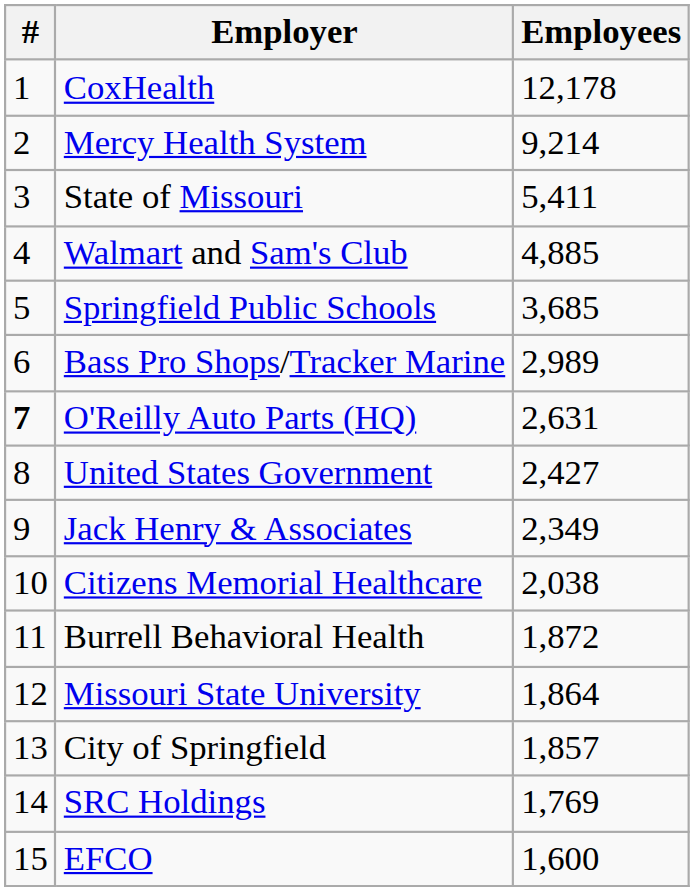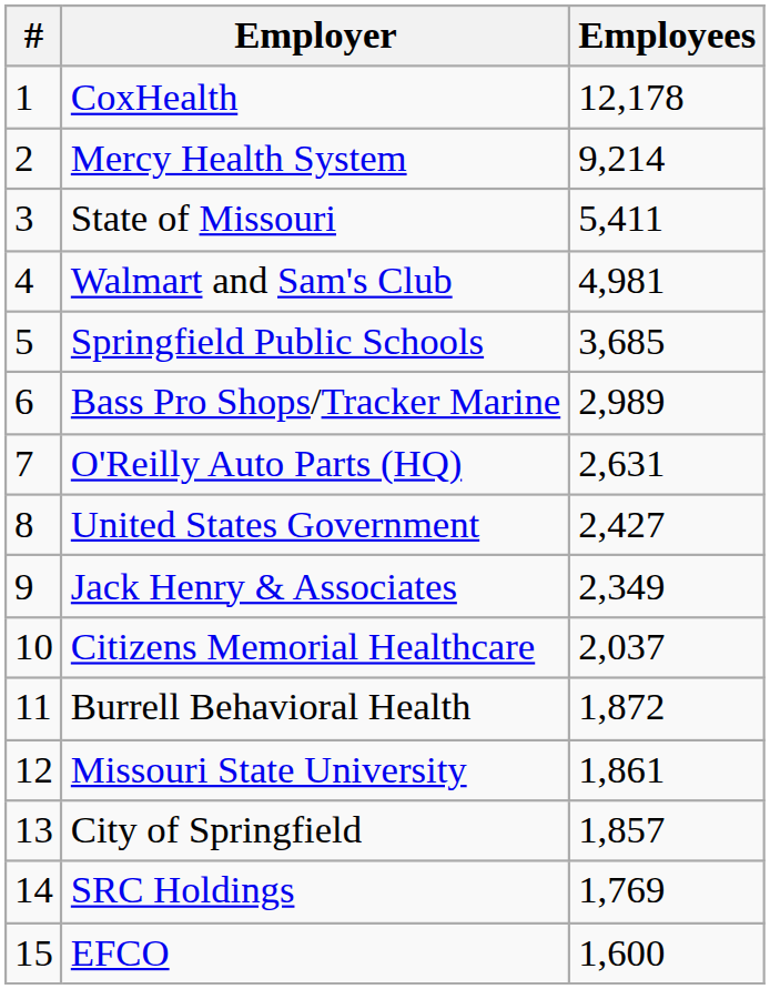Walmart and Sam's Club | Employees: 4,885 -> 4,981
O'Reilly Auto Parts (HQ) | #: bold -> normal
Citizens Memorial Healthcare | Employees: 2,038 -> 2,037
Missouri State University | Employees: 1,864 -> 1,861
